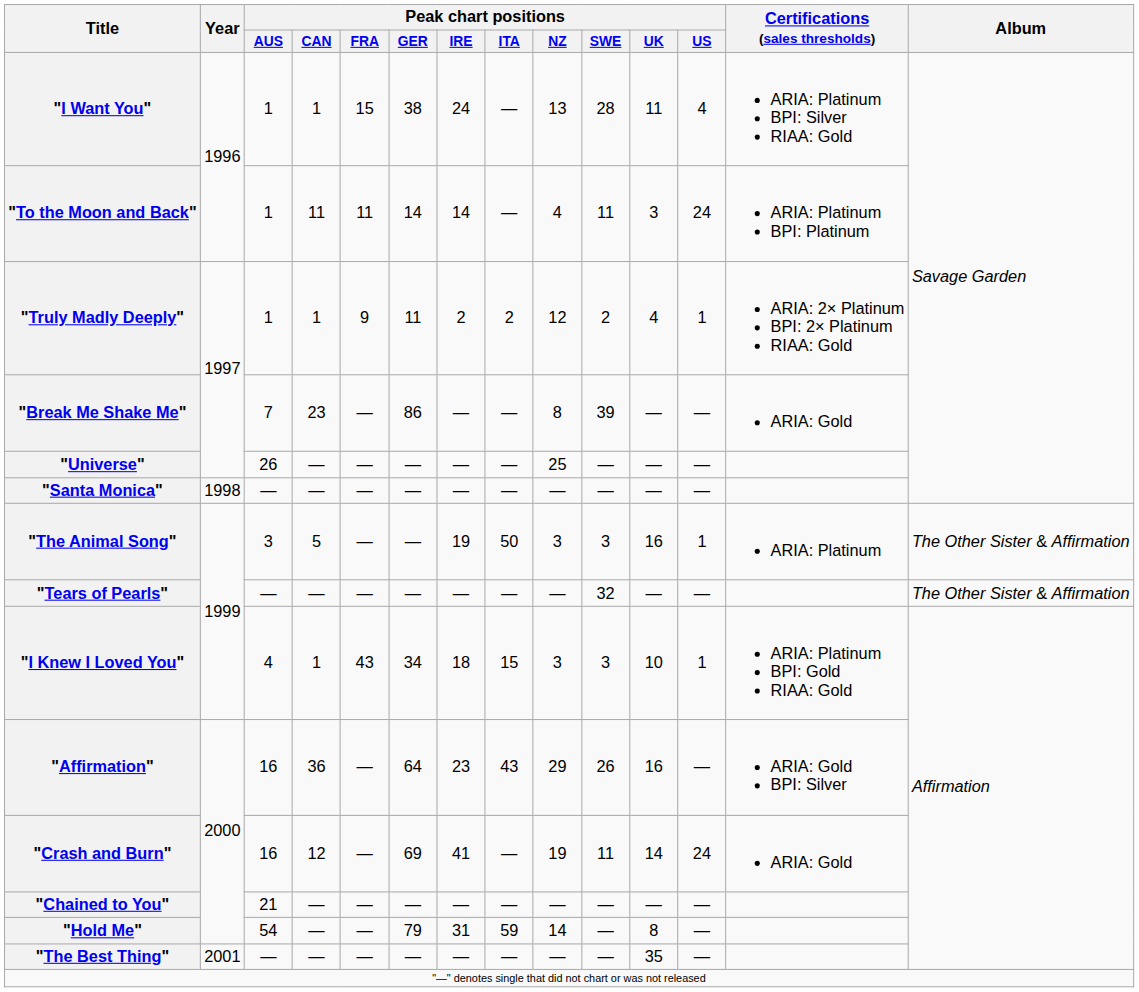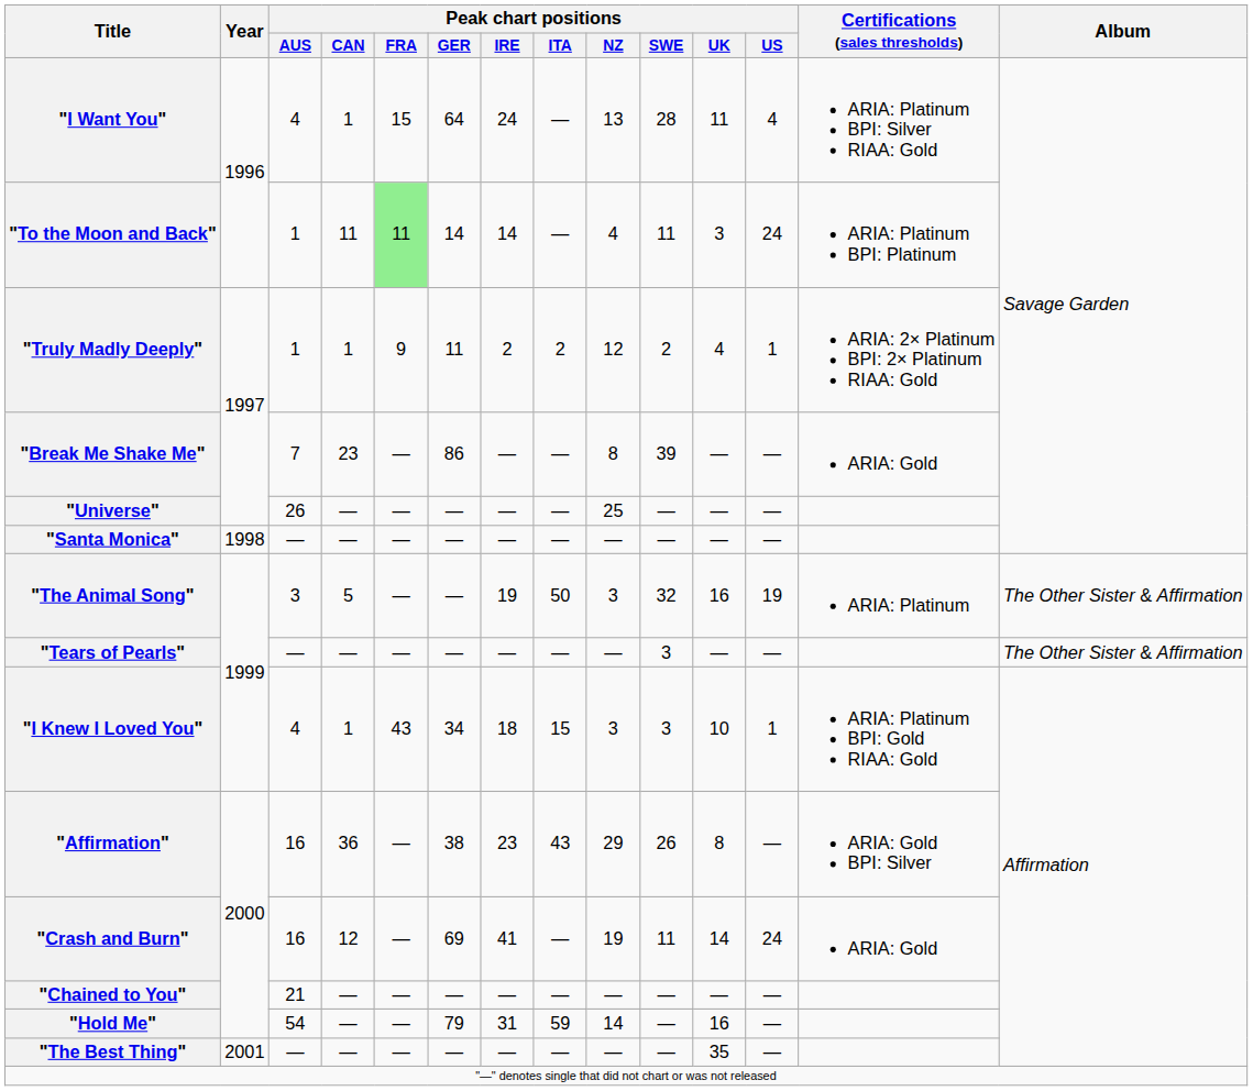"I Want You" | Peak chart positions / AUS: 1 -> 4
"I Want You" | Peak chart positions / GER: 38 -> 64
"To the Moon and Back" | Peak chart positions / FRA: no background -> lightgreen background
"The Animal Song" | Peak chart positions / SWE: 3 -> 32
"The Animal Song" | Peak chart positions / US: 1 -> 19
"Tears of Pearls" | Peak chart positions / SWE: 32 -> 3
"Affirmation" | Peak chart positions / GER: 64 -> 38
"Affirmation" | Peak chart positions / UK: 16 -> 8
"Hold Me" | Peak chart positions / UK: 8 -> 16
